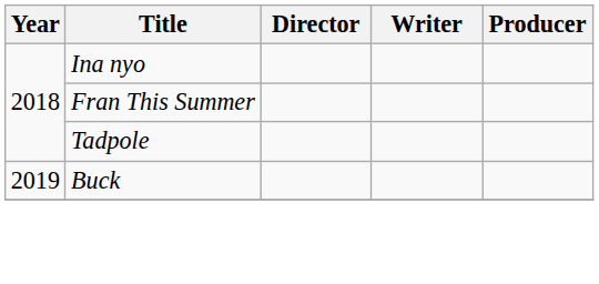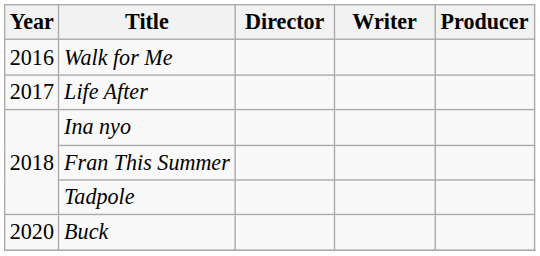+ row: 2016 | Walk for Me
+ row: 2017 | Life After
Buck | Year: 2019 -> 2020
